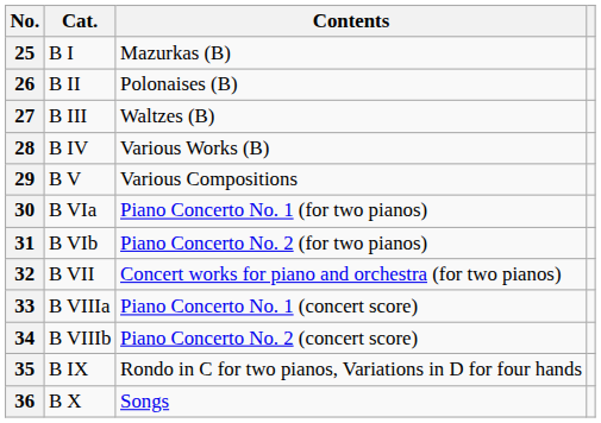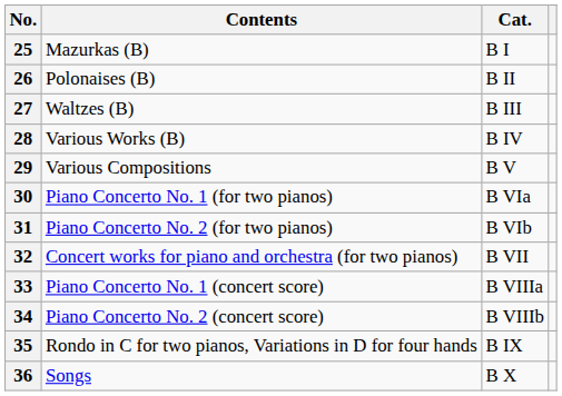columns swapped: Cat. <-> Contents
